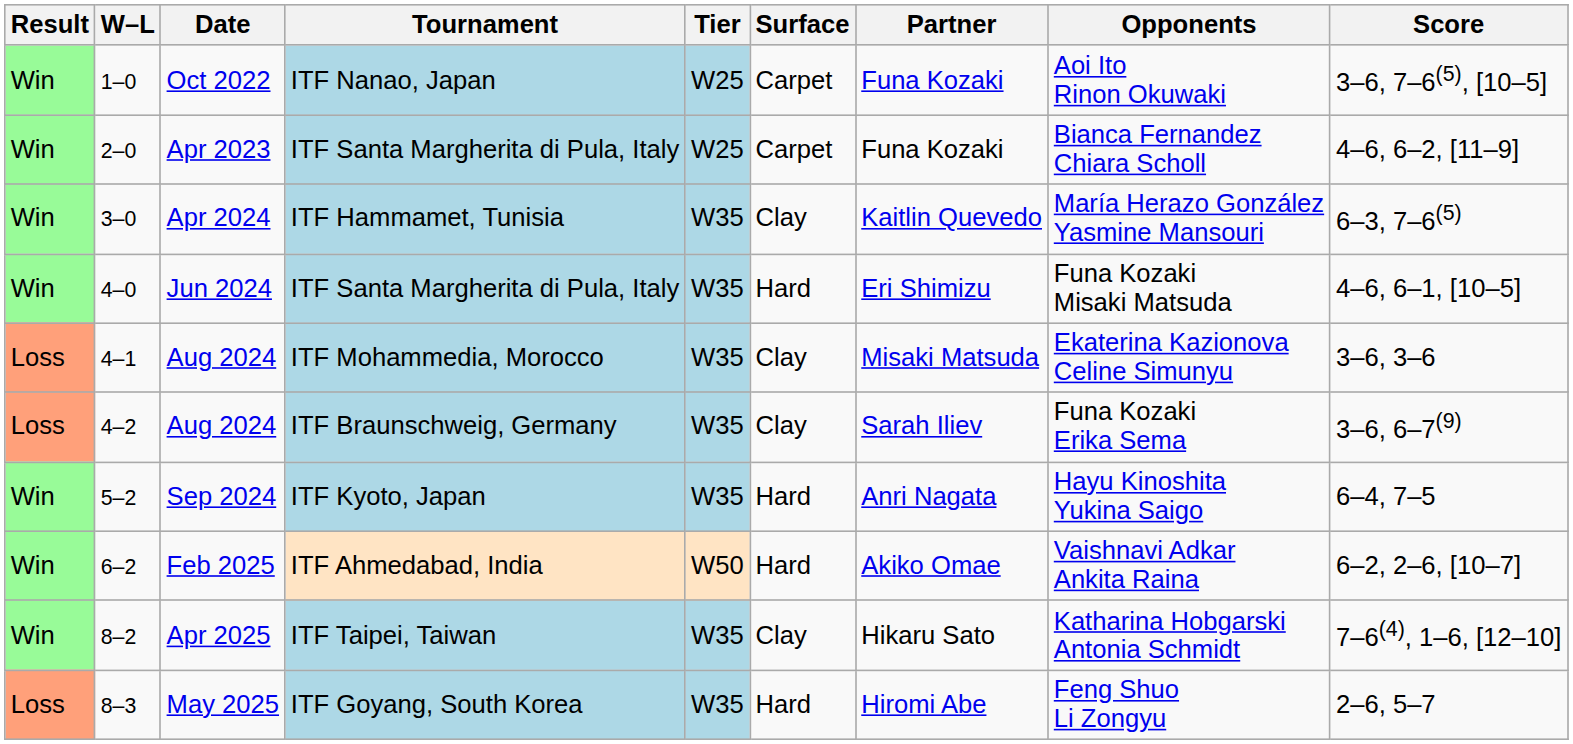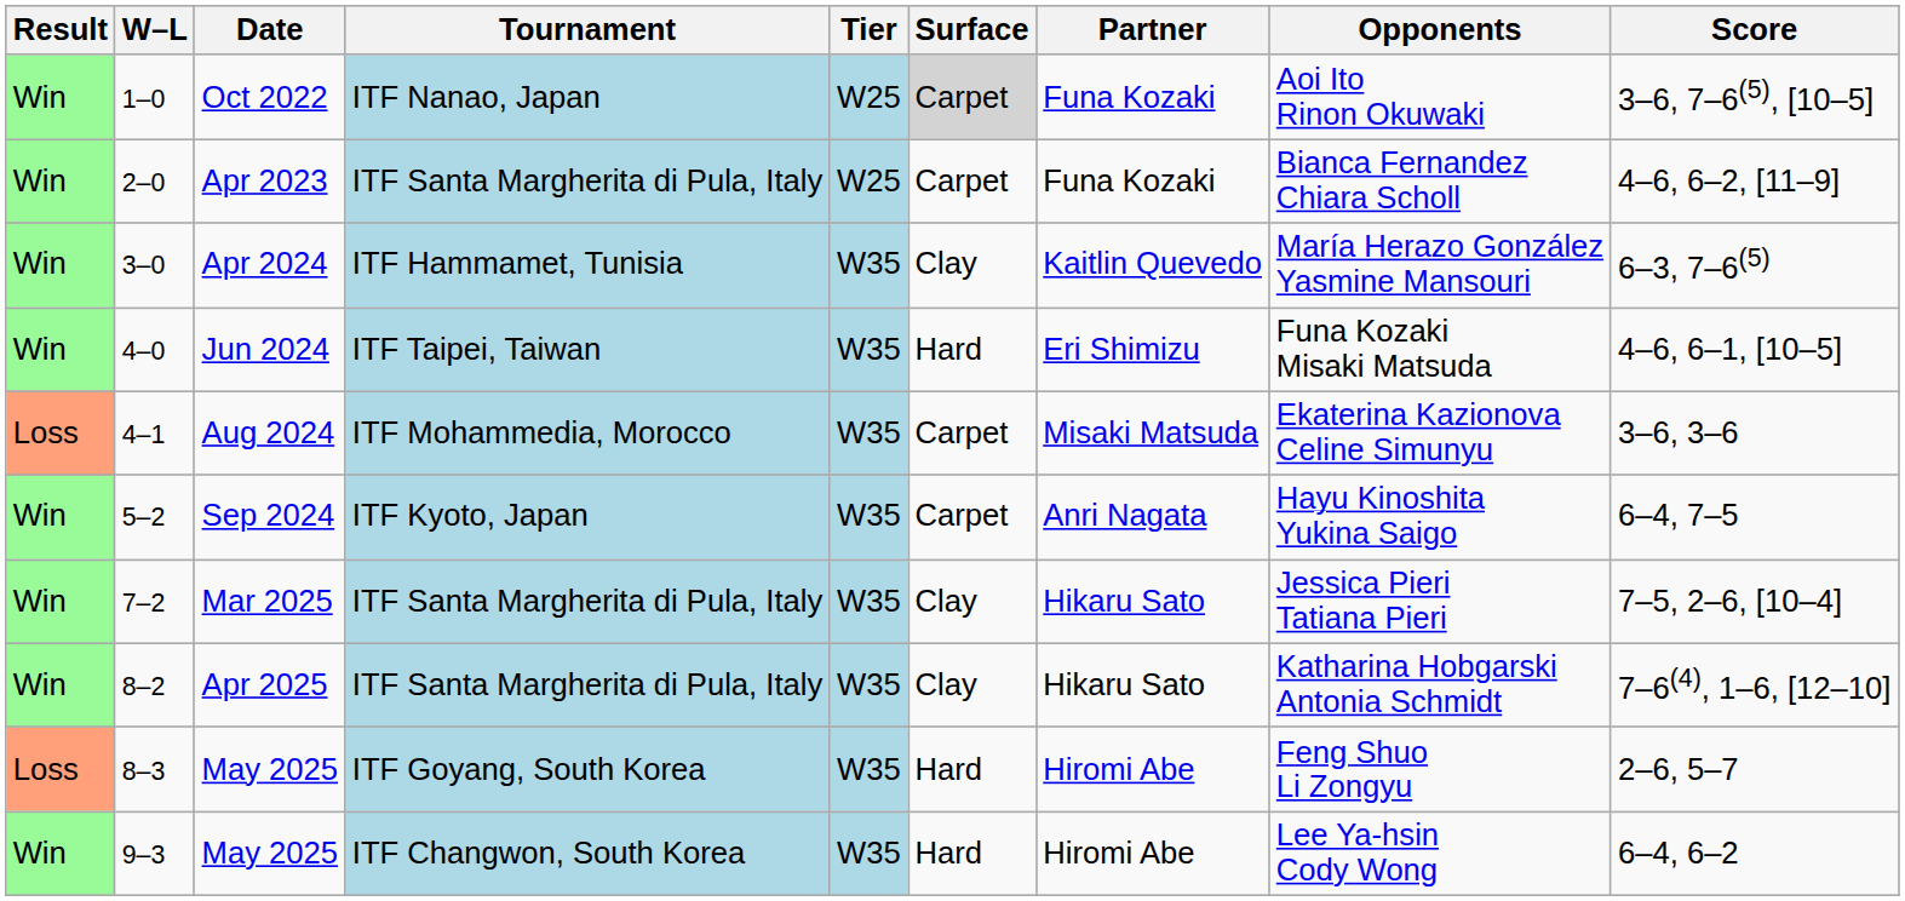1–0 | Surface: no background -> lightgrey background
4–0 | Tournament: ITF Santa Margherita di Pula, Italy -> ITF Taipei, Taiwan
4–1 | Surface: Clay -> Carpet
- row: Loss | 4–2 | Aug 2024 | ITF Braunschweig, Germany | W35 | Clay | Sarah Iliev | Funa Kozaki Erika Sema | 3–6, 6–7(9)
5–2 | Surface: Hard -> Carpet
- row: Win | 6–2 | Feb 2025 | ITF Ahmedabad, India | W50 | Hard | Akiko Omae | Vaishnavi Adkar Ankita Raina | 6–2, 2–6, [10–7]
+ row: Win | 7–2 | Mar 2025 | ITF Santa Margherita di Pula, Italy | W35 | Clay | Hikaru Sato | Jessica Pieri Tatiana Pieri | 7–5, 2–6, [10–4]
8–2 | Tournament: ITF Taipei, Taiwan -> ITF Santa Margherita di Pula, Italy
+ row: Win | 9–3 | May 2025 | ITF Changwon, South Korea | W35 | Hard | Hiromi Abe | Lee Ya-hsin Cody Wong | 6–4, 6–2
